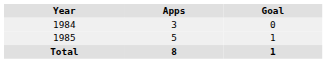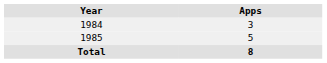- column: Goal | 0 | 1 | 1
